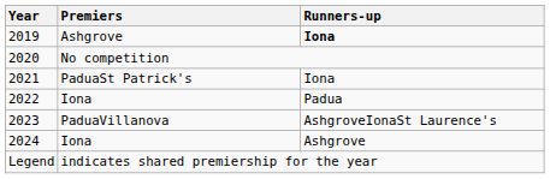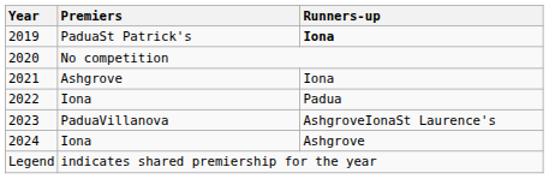2019 | Premiers: Ashgrove -> PaduaSt Patrick's
2021 | Premiers: PaduaSt Patrick's -> Ashgrove
